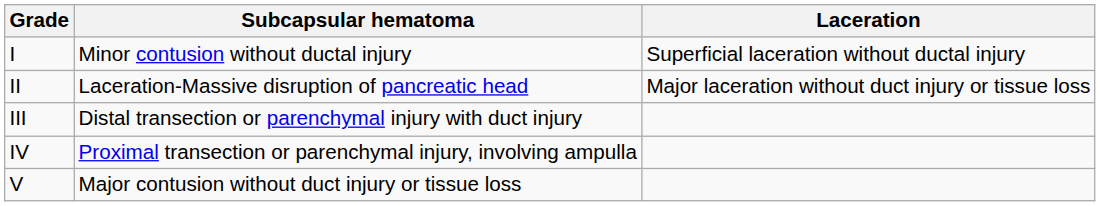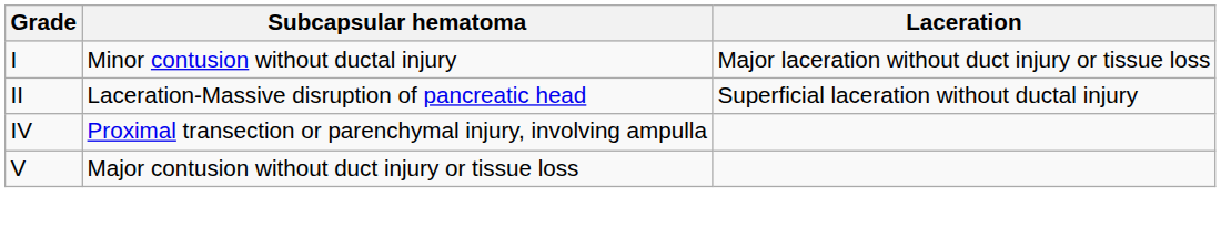I | Laceration: Superficial laceration without ductal injury -> Major laceration without duct injury or tissue loss
II | Laceration: Major laceration without duct injury or tissue loss -> Superficial laceration without ductal injury
- row: III | Distal transection or parenchymal injury with duct injury
